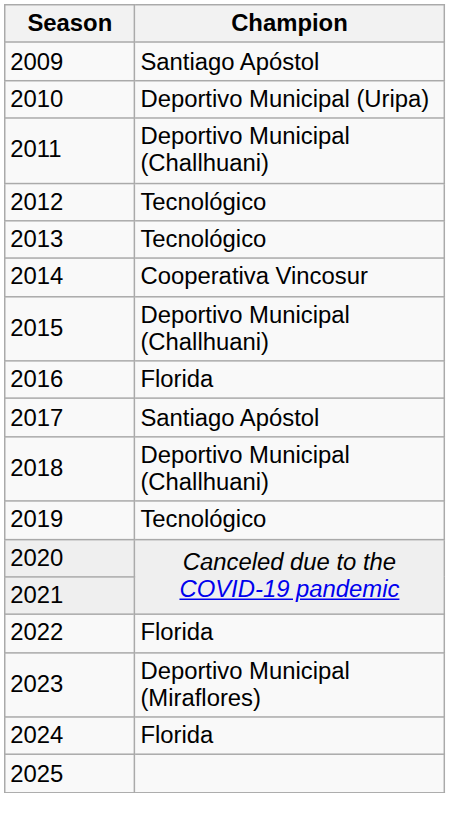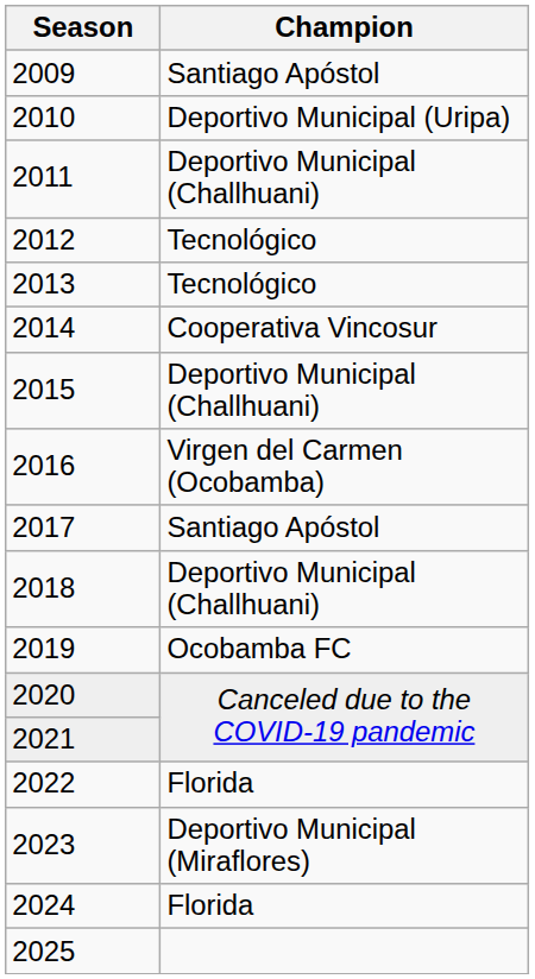2016 | Champion: Florida -> Virgen del Carmen (Ocobamba)
2019 | Champion: Tecnológico -> Ocobamba FC
